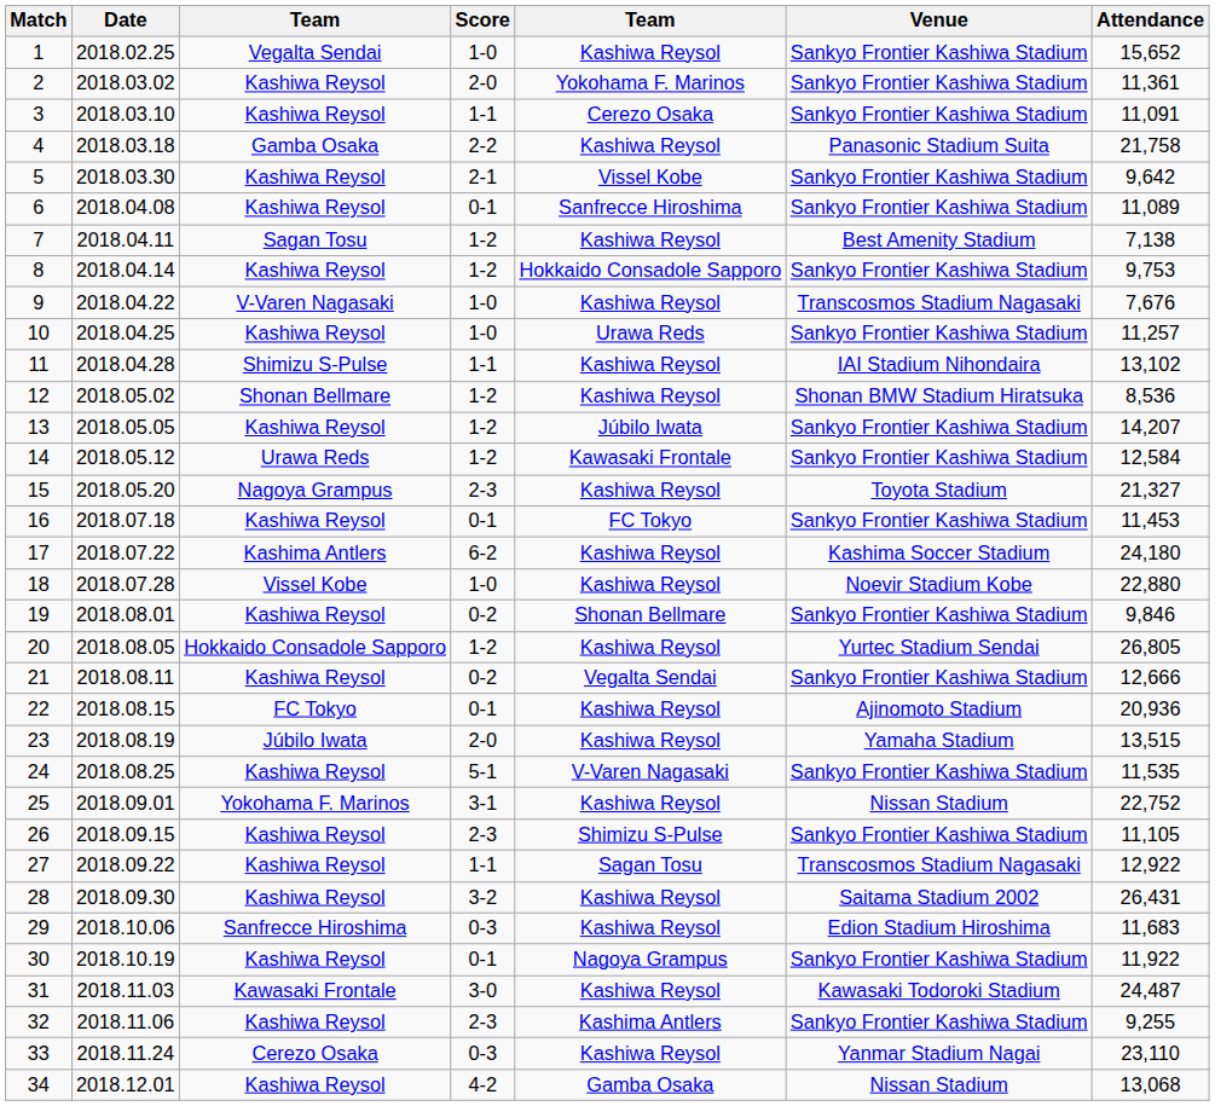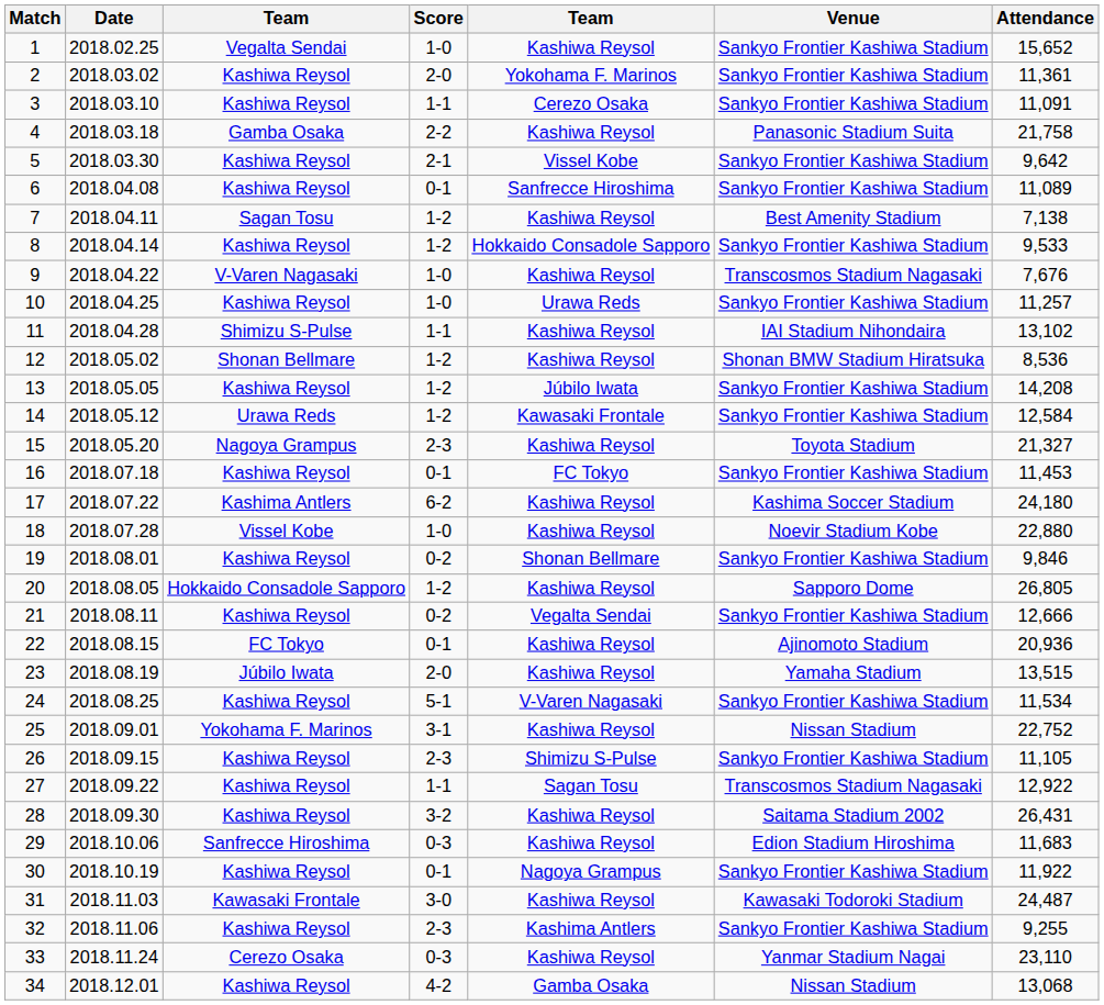8 | Attendance: 9,753 -> 9,533
13 | Attendance: 14,207 -> 14,208
20 | Venue: Yurtec Stadium Sendai -> Sapporo Dome
24 | Attendance: 11,535 -> 11,534
